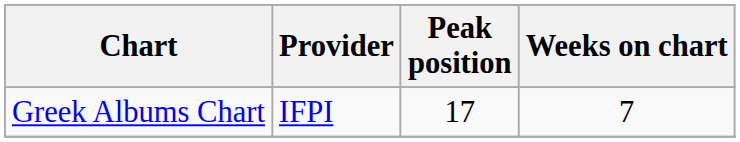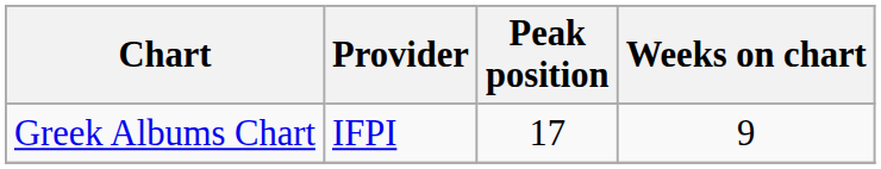Greek Albums Chart | Weeks on chart: 7 -> 9
